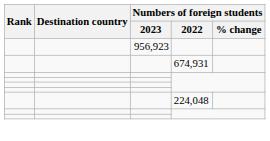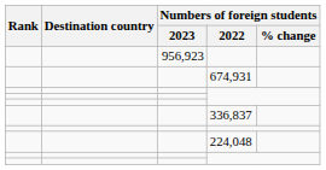+ row: 336,837
